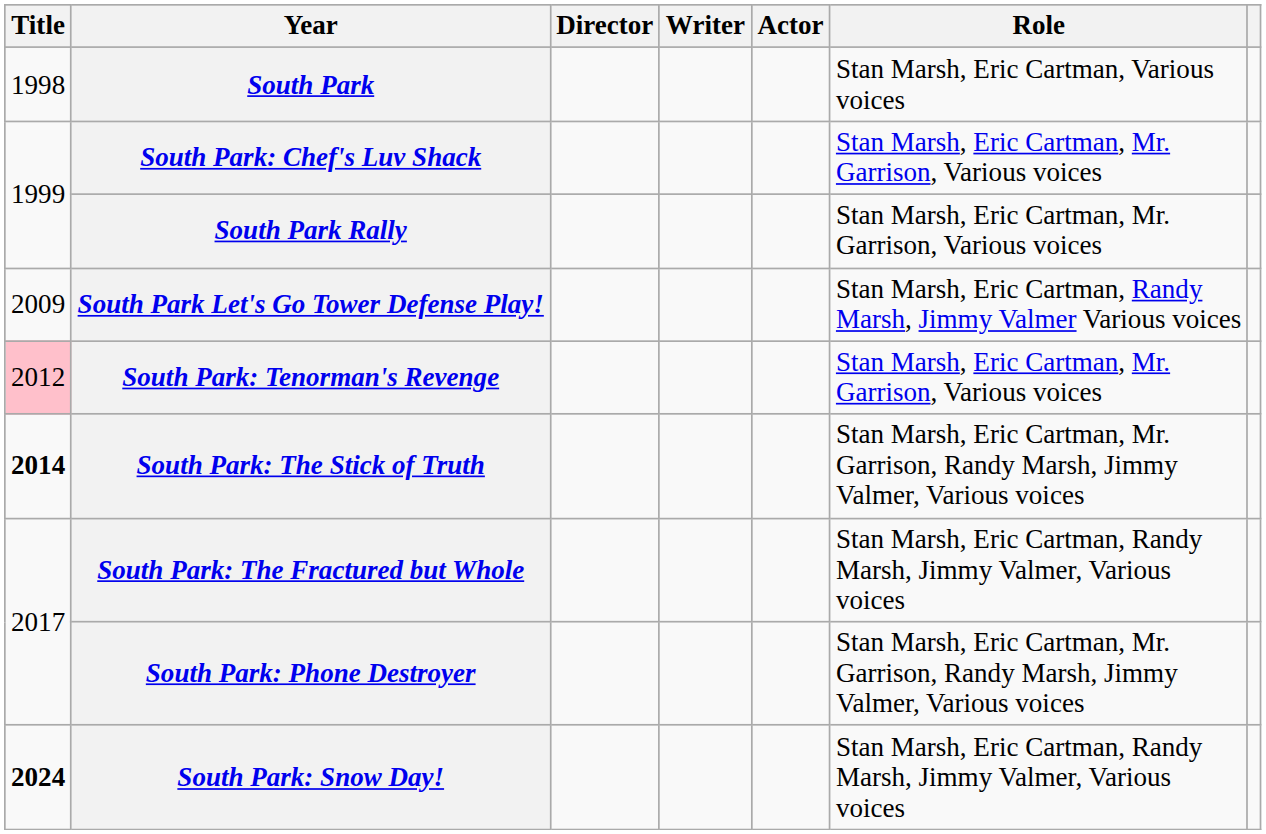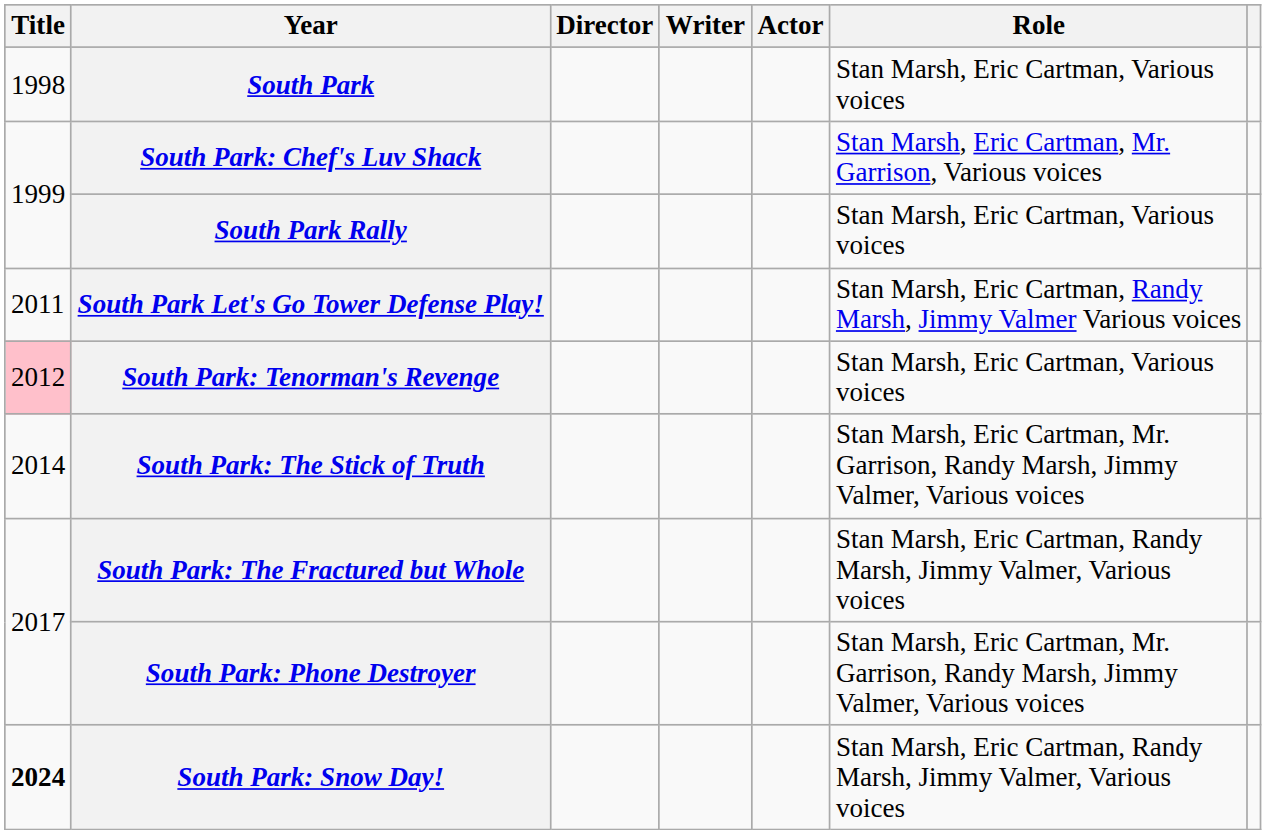South Park Rally | Role: Stan Marsh, Eric Cartman, Mr. Garrison, Various voices -> Stan Marsh, Eric Cartman, Various voices
South Park Let's Go Tower Defense Play! | Title: 2009 -> 2011
South Park: Tenorman's Revenge | Role: Stan Marsh, Eric Cartman, Mr. Garrison, Various voices -> Stan Marsh, Eric Cartman, Various voices
South Park: The Stick of Truth | Title: bold -> normal
